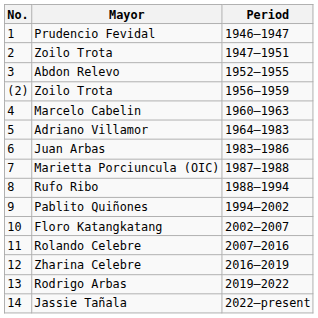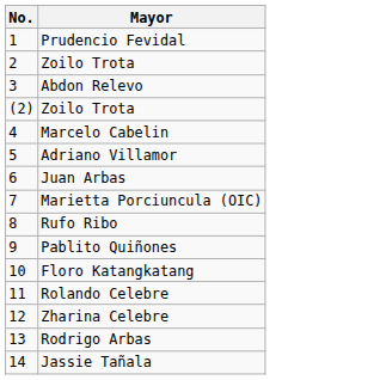- column: Period | 1946–1947 | 1947–1951 | 1952–1955 | 1956–1959 | 1960–1963 | 1964–1983 | 1983–1986 | 1987–1988 | 1988–1994 | 1994–2002 | 2002–2007 | 2007–2016 | 2016–2019 | 2019–2022 | 2022–present
